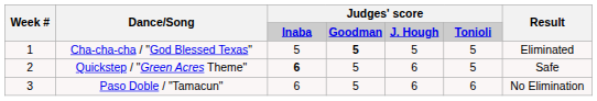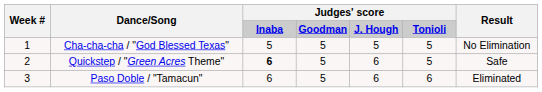Cha-cha-cha / "God Blessed Texas" | column 4: bold -> normal
Cha-cha-cha / "God Blessed Texas" | Result: Eliminated -> No Elimination
Paso Doble / "Tamacun" | Result: No Elimination -> Eliminated
